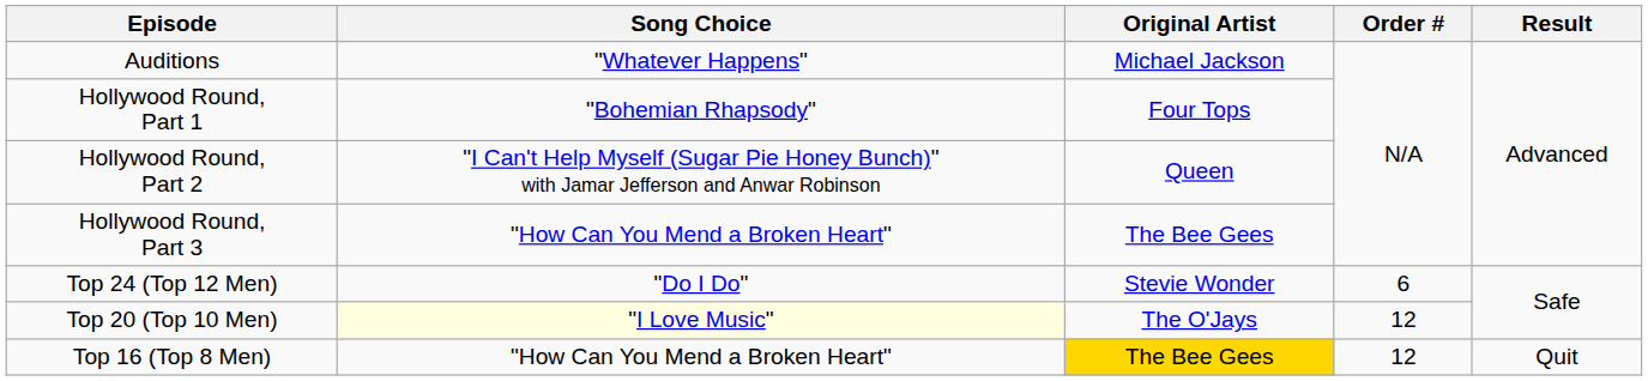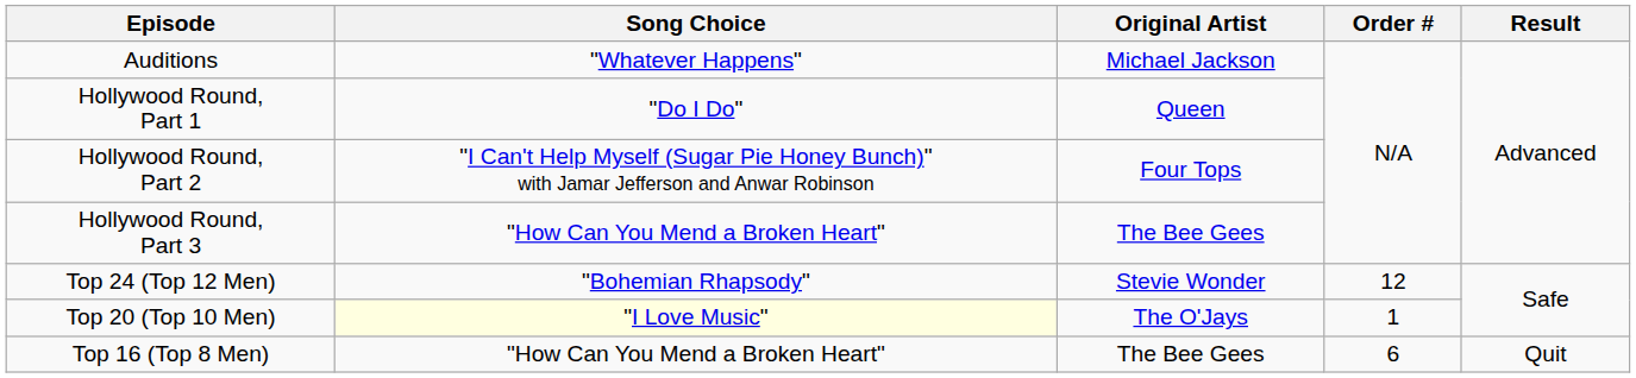Hollywood Round, Part 1 | Song Choice: "Bohemian Rhapsody" -> "Do I Do"
Hollywood Round, Part 1 | Original Artist: Four Tops -> Queen
Hollywood Round, Part 2 | Original Artist: Queen -> Four Tops
Top 24 (Top 12 Men) | Song Choice: "Do I Do" -> "Bohemian Rhapsody"
Top 24 (Top 12 Men) | Order #: 6 -> 12
Top 20 (Top 10 Men) | Order #: 12 -> 1
Top 16 (Top 8 Men) | Original Artist: gold background -> no background
Top 16 (Top 8 Men) | Order #: 12 -> 6
